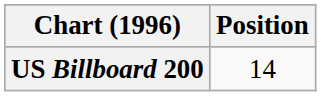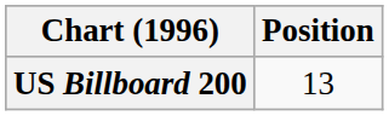US Billboard 200 | Position: 14 -> 13
